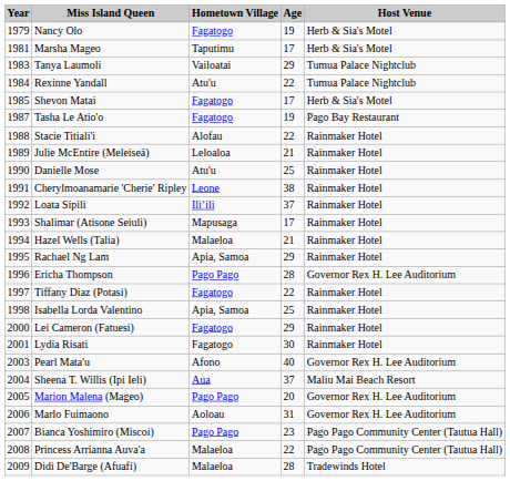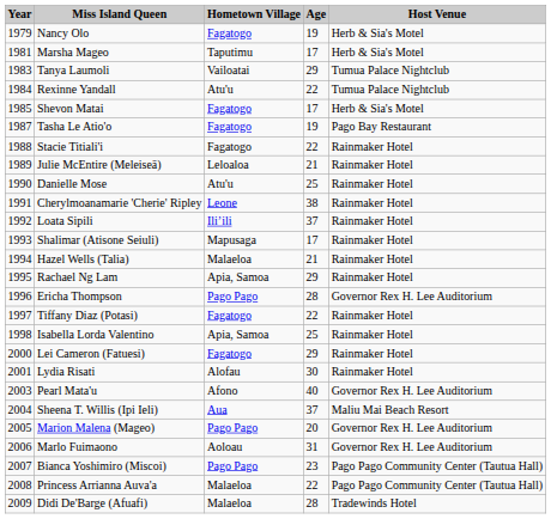Stacie Titiali'i | Hometown Village: Alofau -> Fagatogo
Lydia Risati | Hometown Village: Fagatogo -> Alofau
